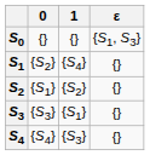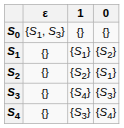columns swapped: 0 <-> ε
S1 | 1: {S4} -> {S1}
S3 | 1: {S1} -> {S4}
